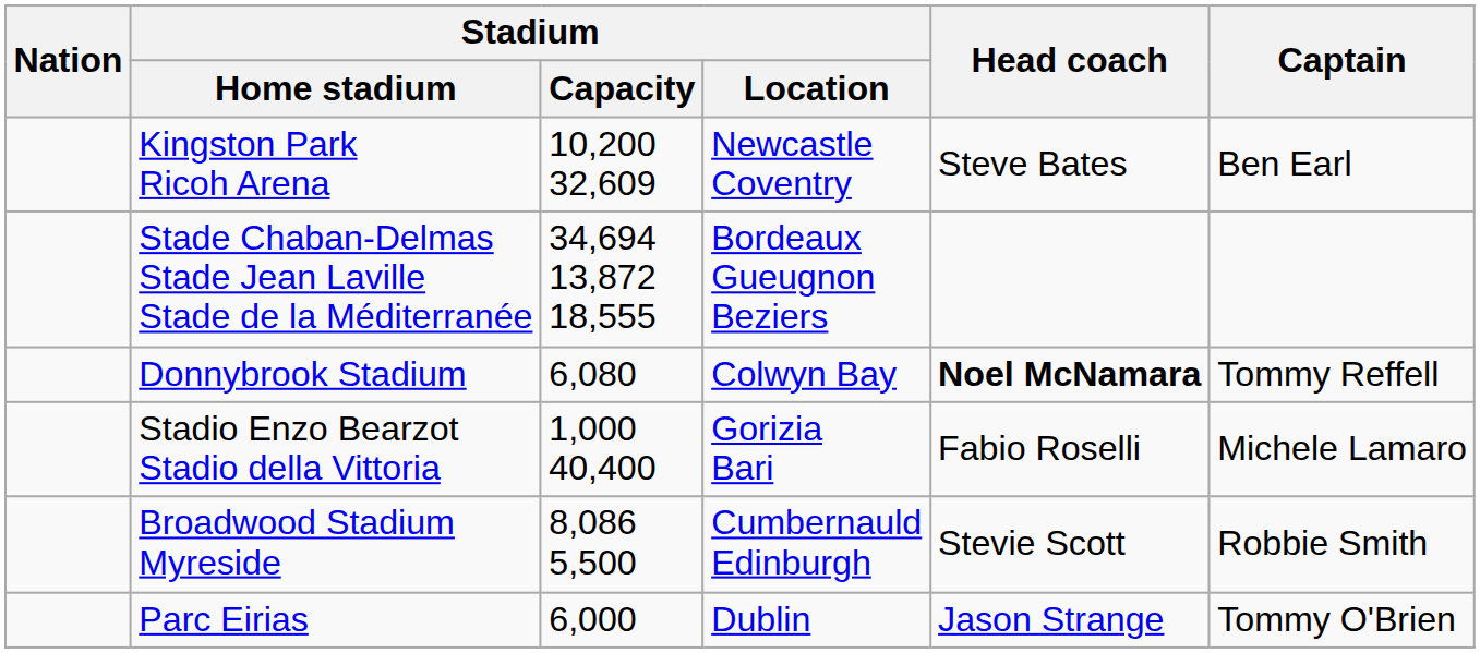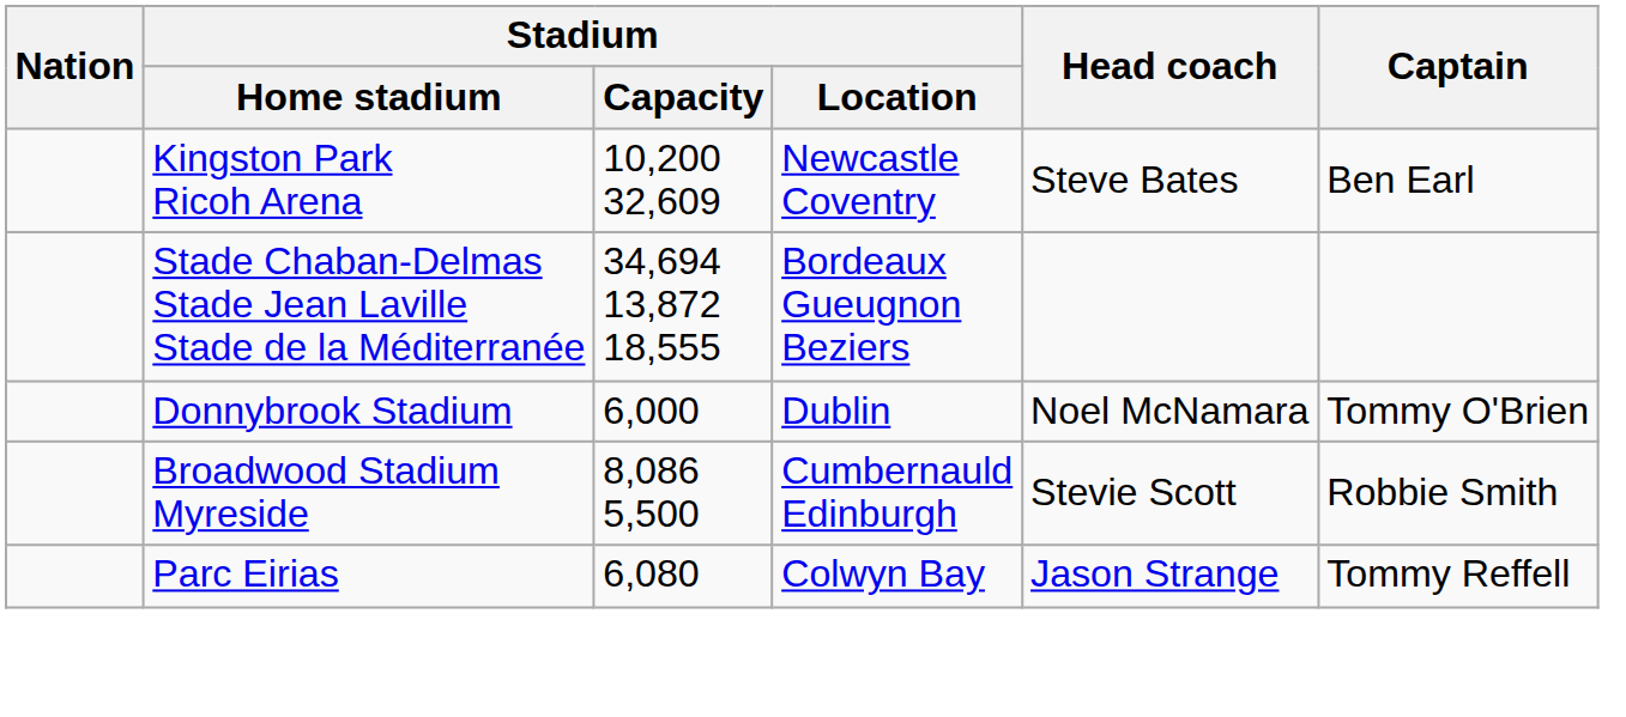Donnybrook Stadium | Stadium / Capacity: 6,080 -> 6,000
Donnybrook Stadium | Stadium / Location: Colwyn Bay -> Dublin
Donnybrook Stadium | Head coach: bold -> normal
Donnybrook Stadium | Captain: Tommy Reffell -> Tommy O'Brien
- row: Stadio Enzo Bearzot Stadio della Vittoria | 1,000 40,400 | Gorizia Bari | Fabio Roselli | Michele Lamaro
Parc Eirias | Stadium / Capacity: 6,000 -> 6,080
Parc Eirias | Stadium / Location: Dublin -> Colwyn Bay
Parc Eirias | Captain: Tommy O'Brien -> Tommy Reffell
